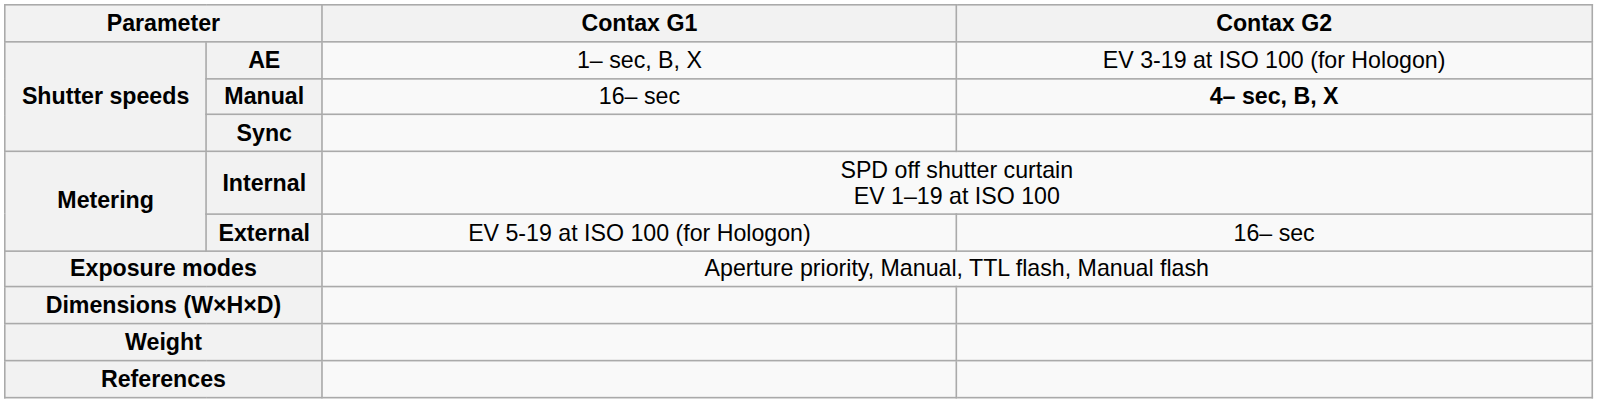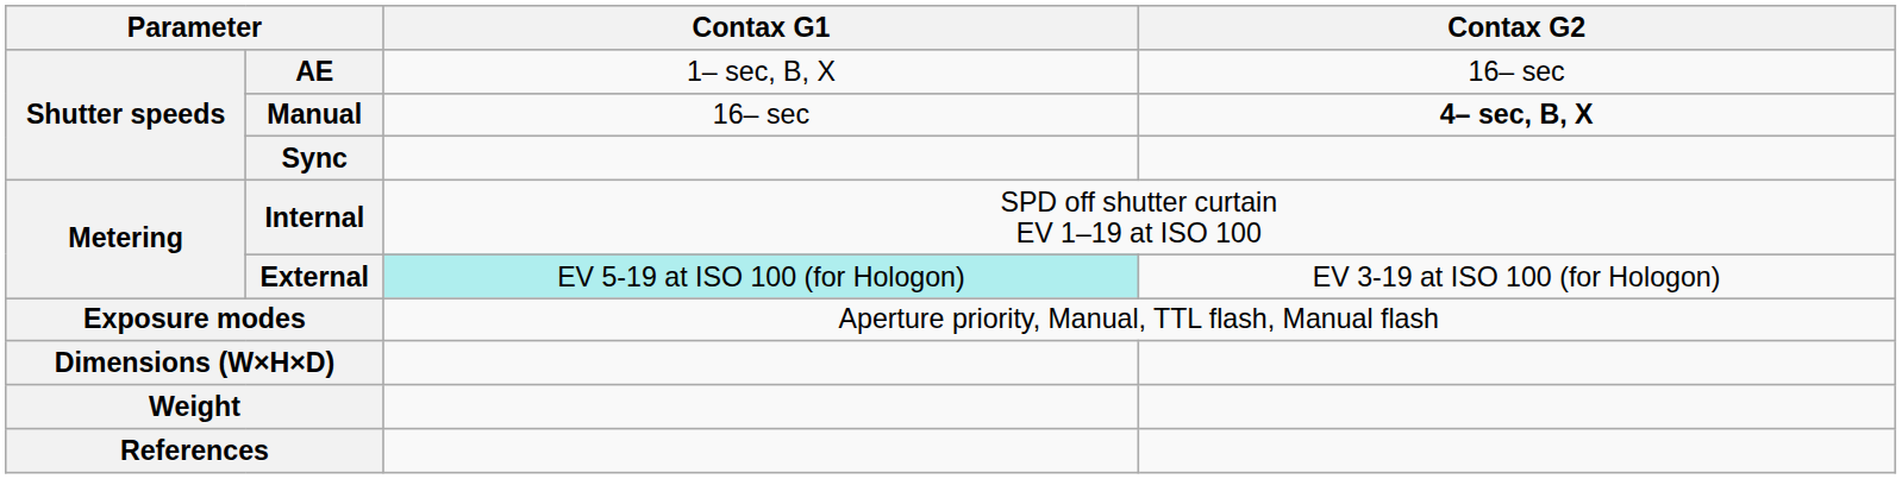AE | Contax G2: EV 3-19 at ISO 100 (for Hologon) -> 16– sec
External | Contax G1: no background -> paleturquoise background
External | Contax G2: 16– sec -> EV 3-19 at ISO 100 (for Hologon)
